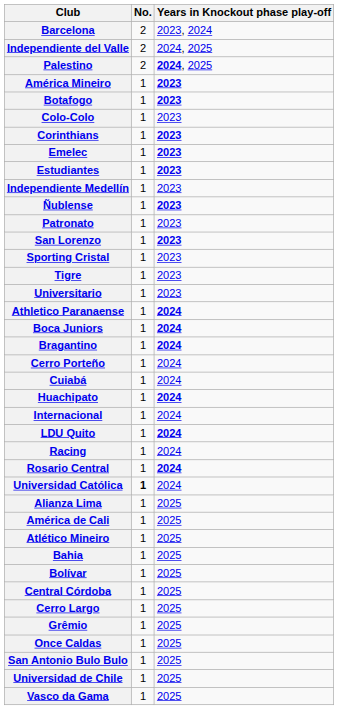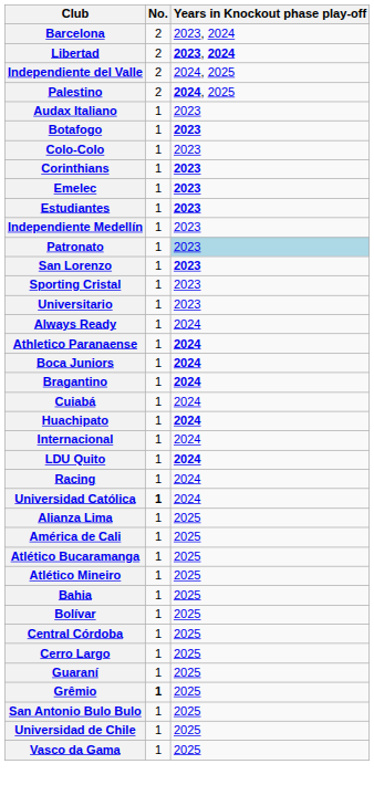+ row: Libertad | 2 | 2023, 2024
- row: América Mineiro | 1 | 2023
+ row: Audax Italiano | 1 | 2023
- row: Ñublense | 1 | 2023
Patronato | Years in Knockout phase play-off: no background -> lightblue background
- row: Tigre | 1 | 2023
+ row: Always Ready | 1 | 2024
- row: Cerro Porteño | 1 | 2024
- row: Rosario Central | 1 | 2024
+ row: Atlético Bucaramanga | 1 | 2025
+ row: Guaraní | 1 | 2025
Grêmio | No.: normal -> bold
- row: Once Caldas | 1 | 2025
